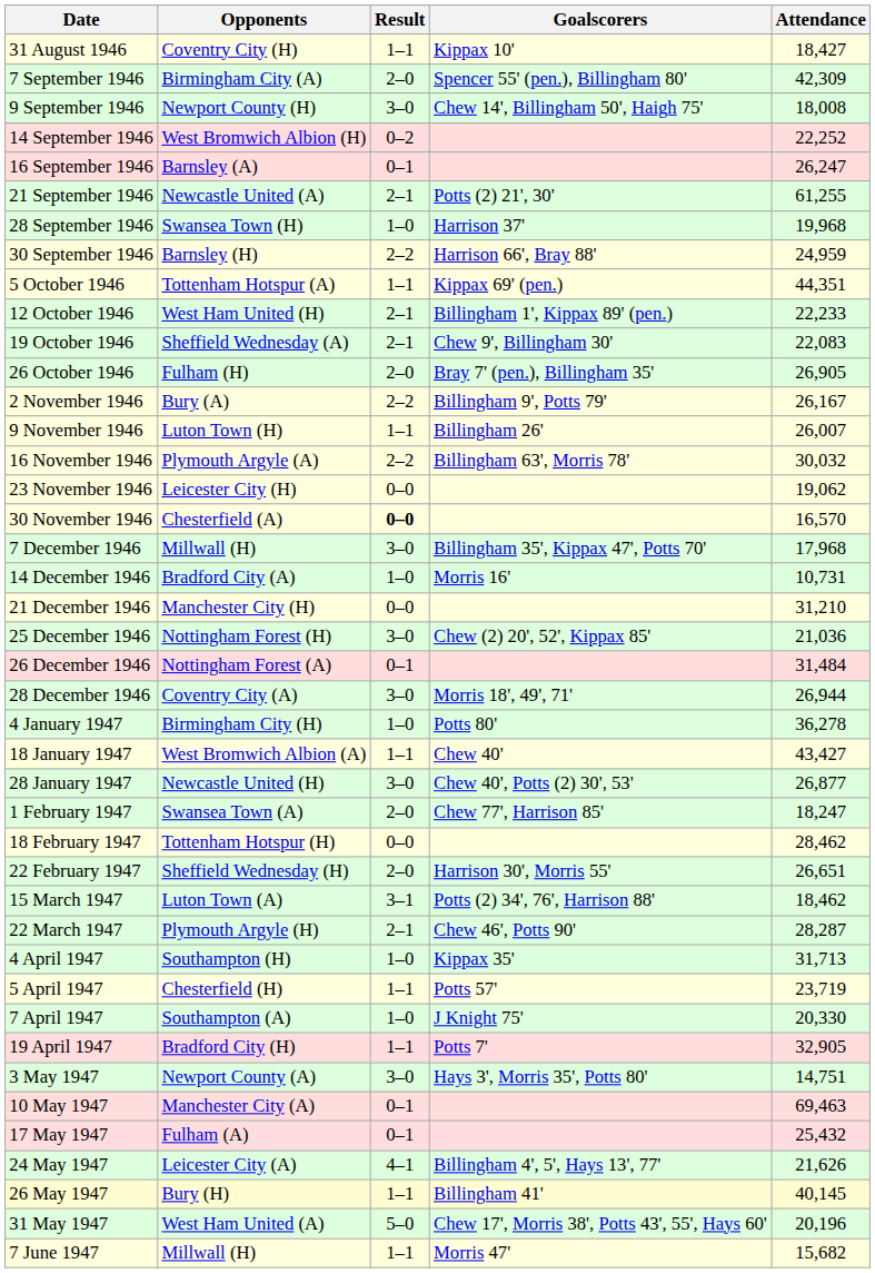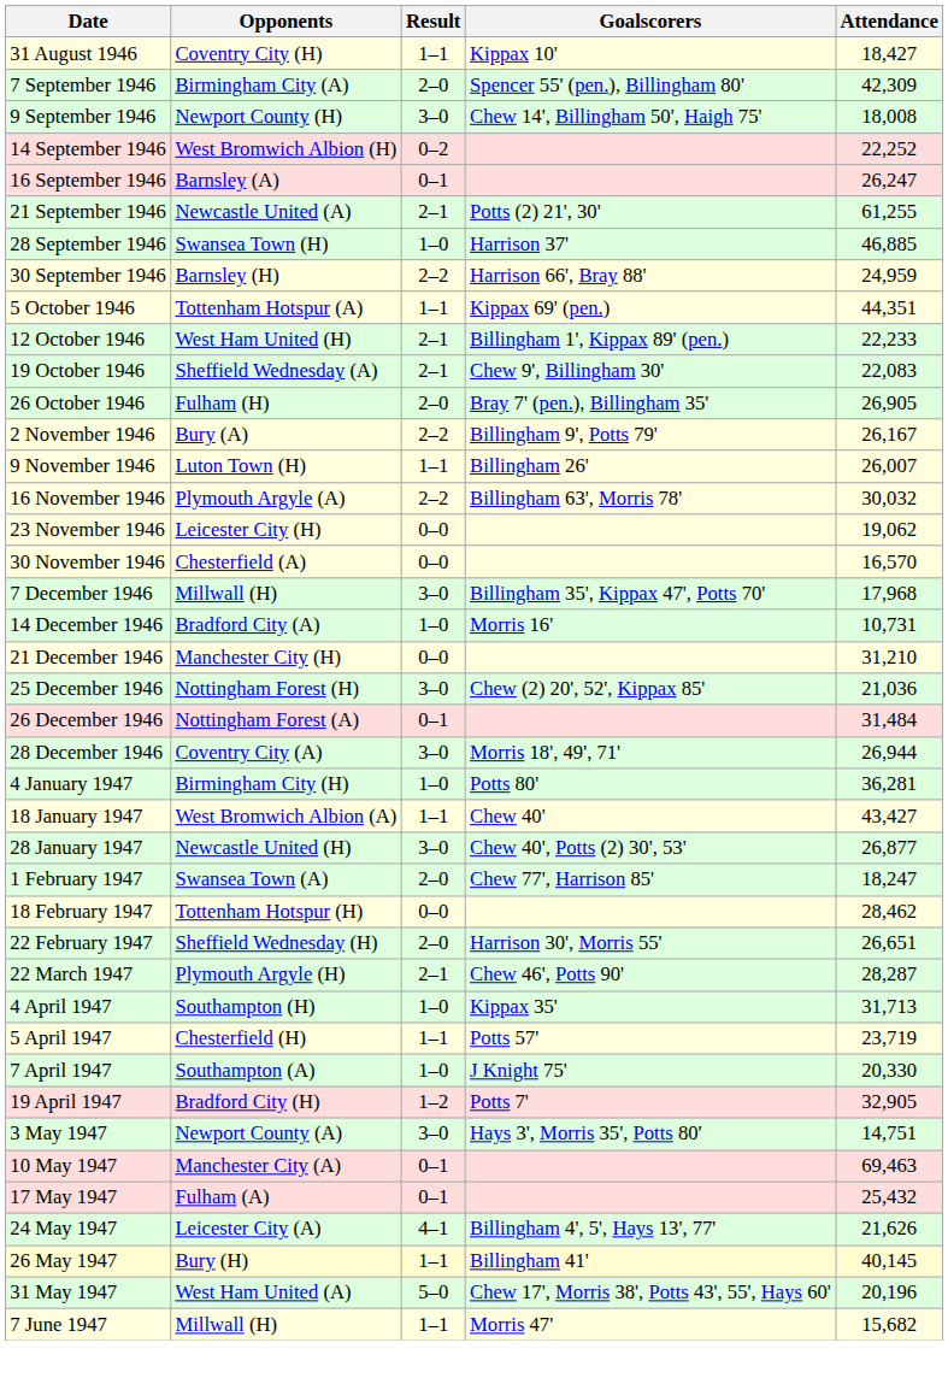28 September 1946 | Attendance: 19,968 -> 46,885
30 November 1946 | Result: bold -> normal
4 January 1947 | Attendance: 36,278 -> 36,281
- row: 15 March 1947 | Luton Town (A) | 3–1 | Potts (2) 34', 76', Harrison 88' | 18,462
19 April 1947 | Result: 1–1 -> 1–2
